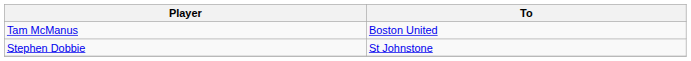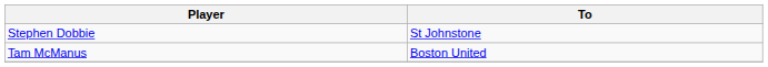rows swapped: Tam McManus <-> Stephen Dobbie
